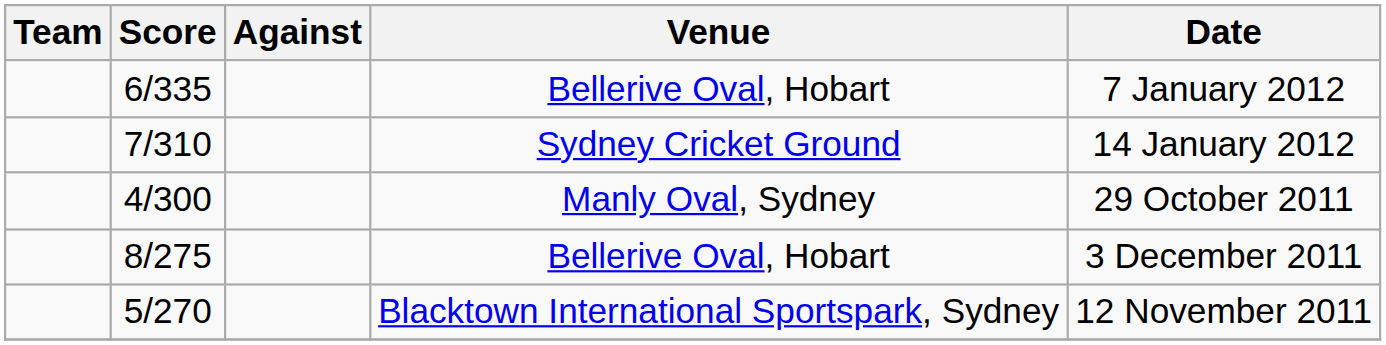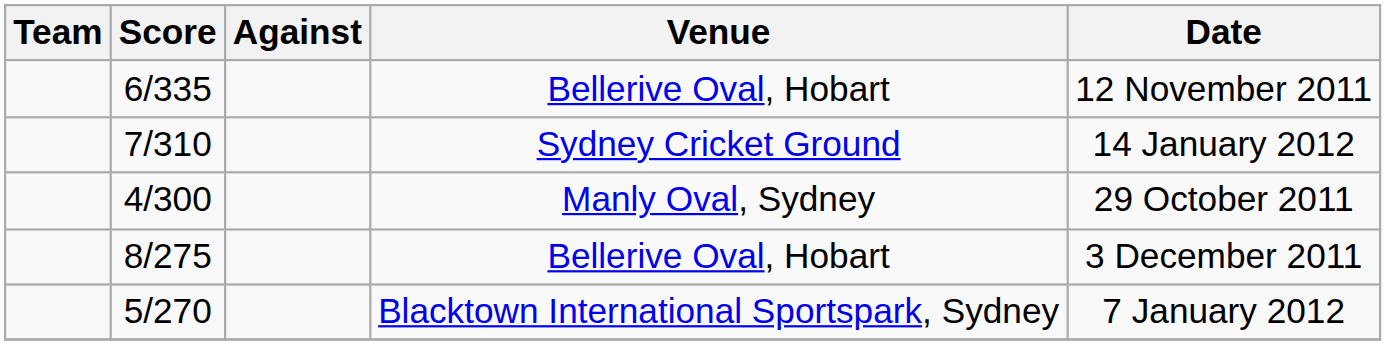6/335 | Date: 7 January 2012 -> 12 November 2011
5/270 | Date: 12 November 2011 -> 7 January 2012
